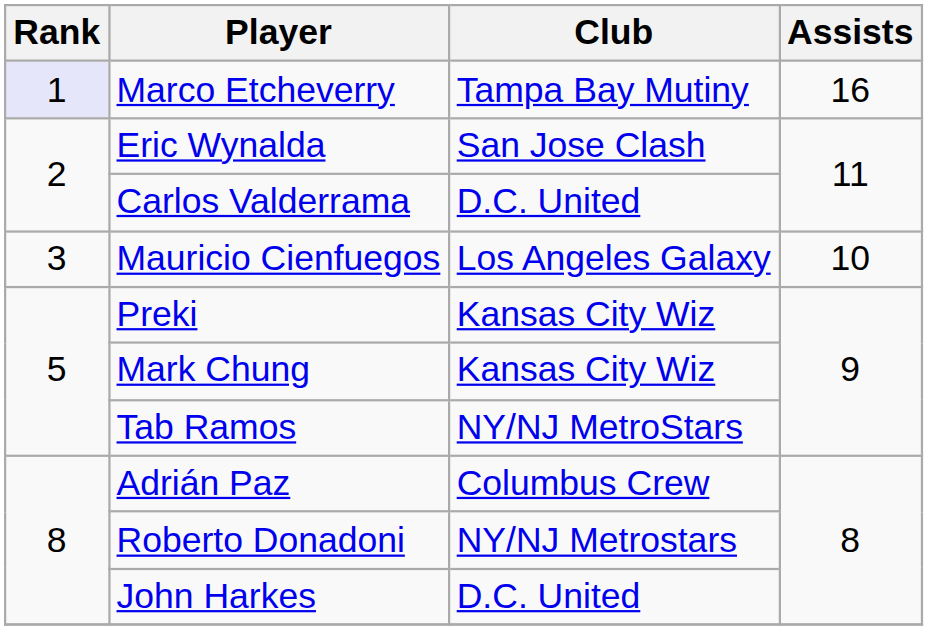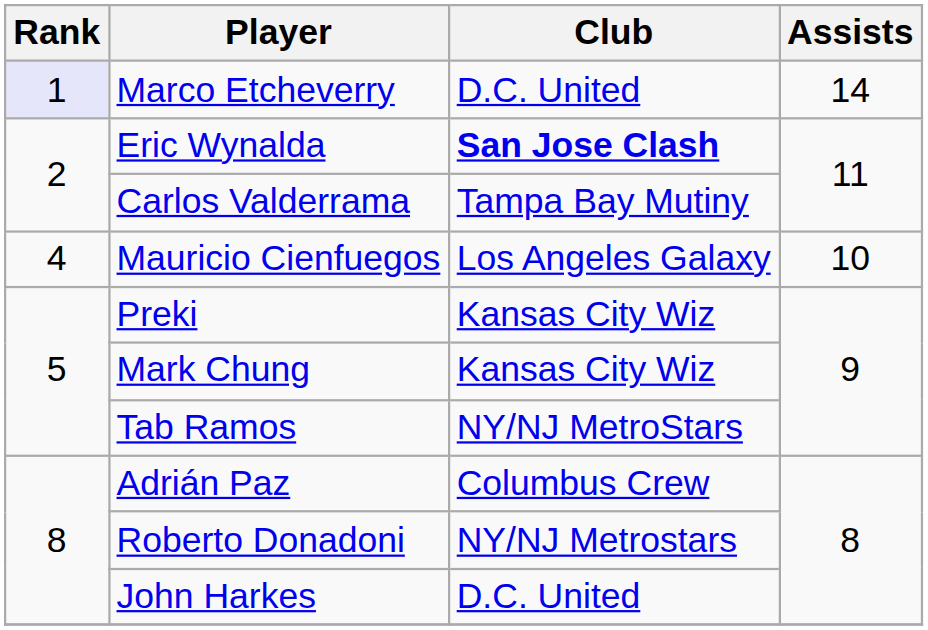Marco Etcheverry | Club: Tampa Bay Mutiny -> D.C. United
Marco Etcheverry | Assists: 16 -> 14
Eric Wynalda | Club: normal -> bold
Carlos Valderrama | Club: D.C. United -> Tampa Bay Mutiny
Mauricio Cienfuegos | Rank: 3 -> 4
